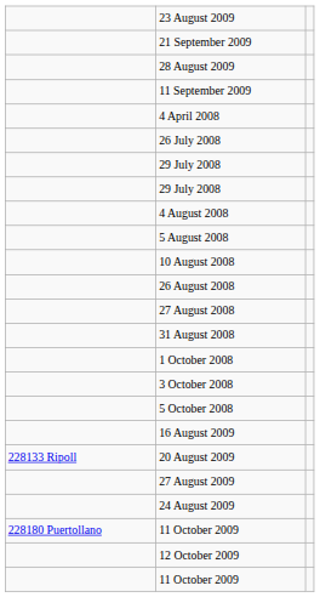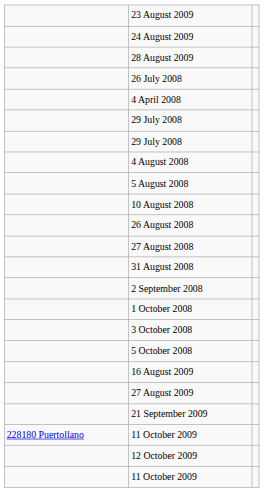rows swapped: 24 August 2009 <-> 21 September 2009
- row: 11 September 2009
rows swapped: 4 April 2008 <-> 26 July 2008
+ row: 2 September 2008
- row: 228133 Ripoll | 20 August 2009
